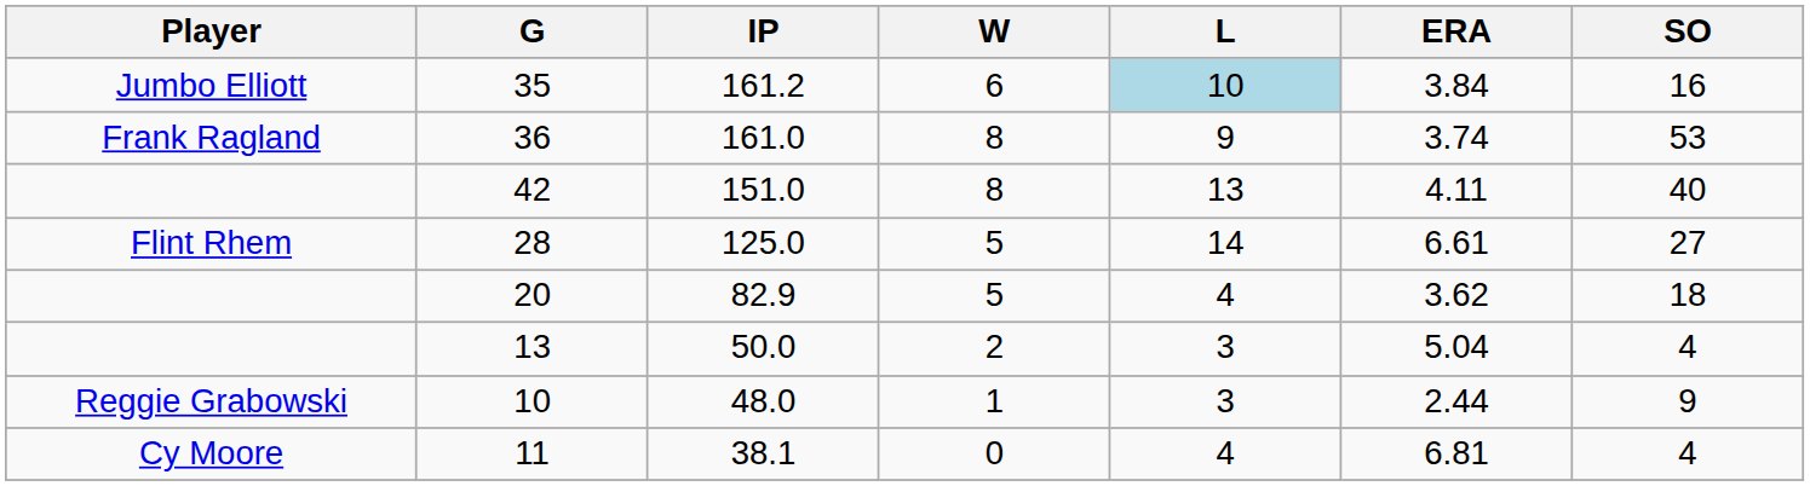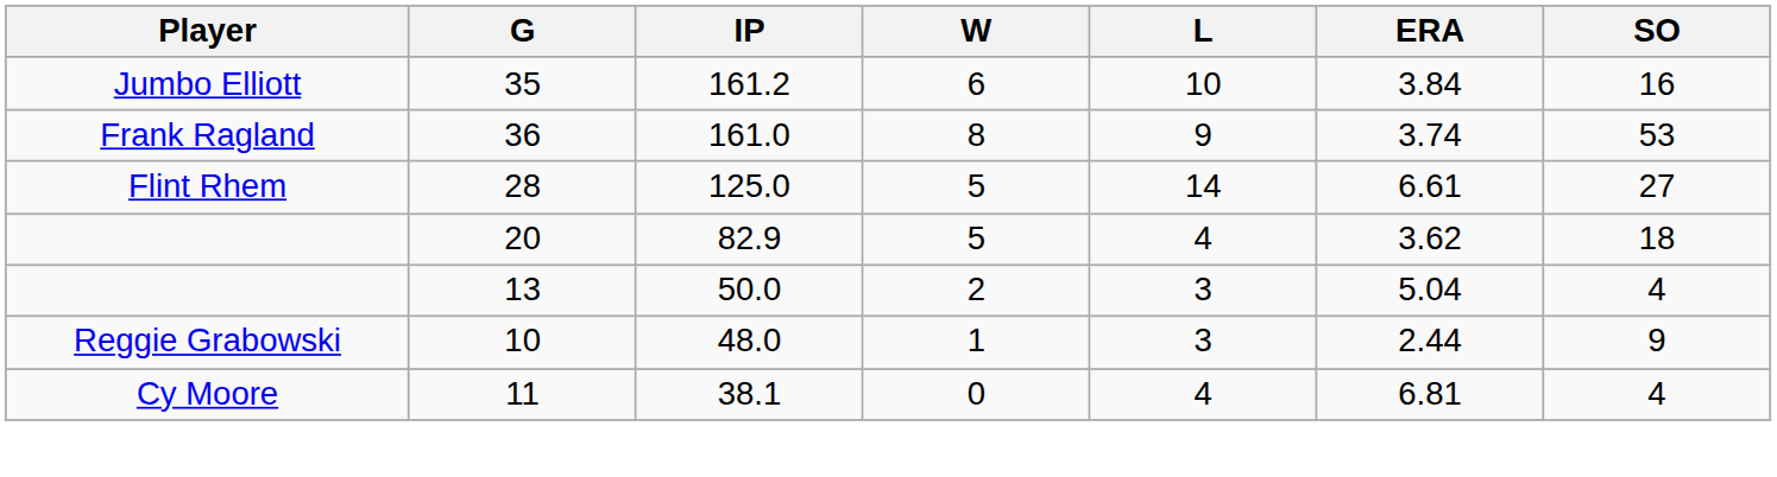35 | L: lightblue background -> no background
- row: 42 | 151.0 | 8 | 13 | 4.11 | 40
